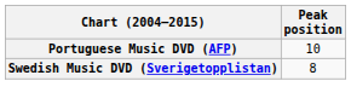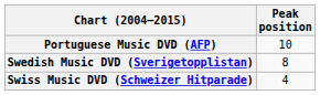+ row: Swiss Music DVD (Schweizer Hitparade) | 4
